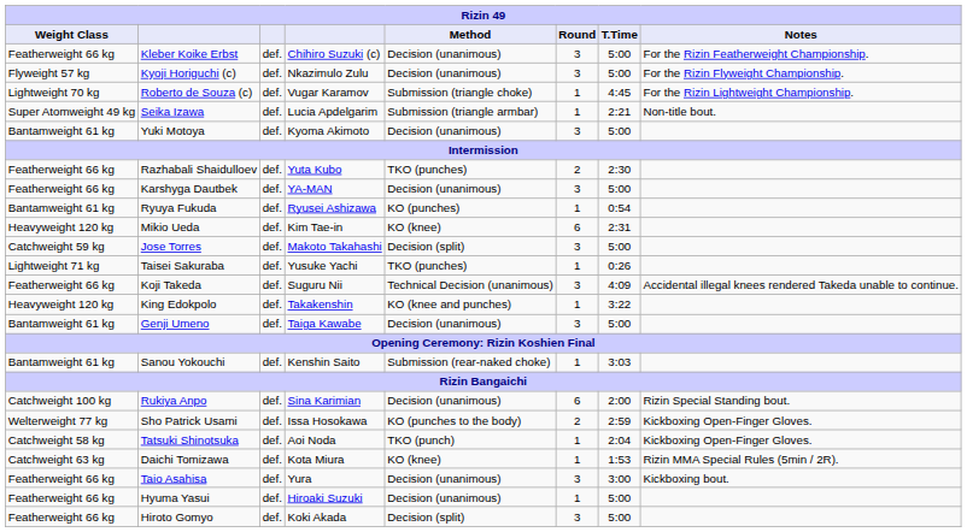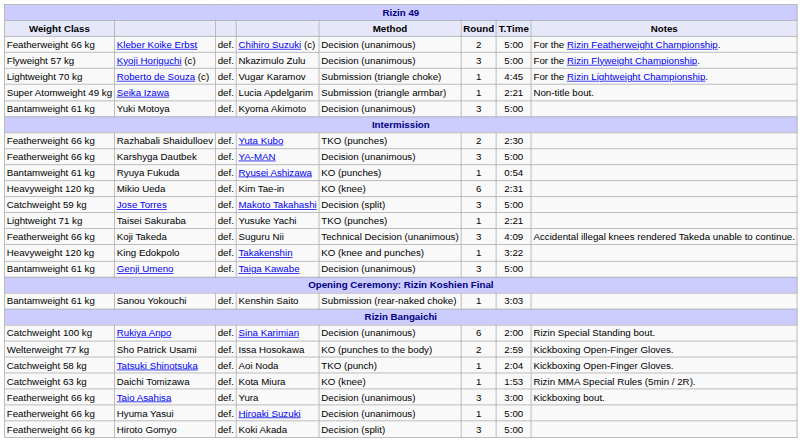Kleber Koike Erbst | Round: 3 -> 2
Taisei Sakuraba | T.Time: 0:26 -> 2:21
